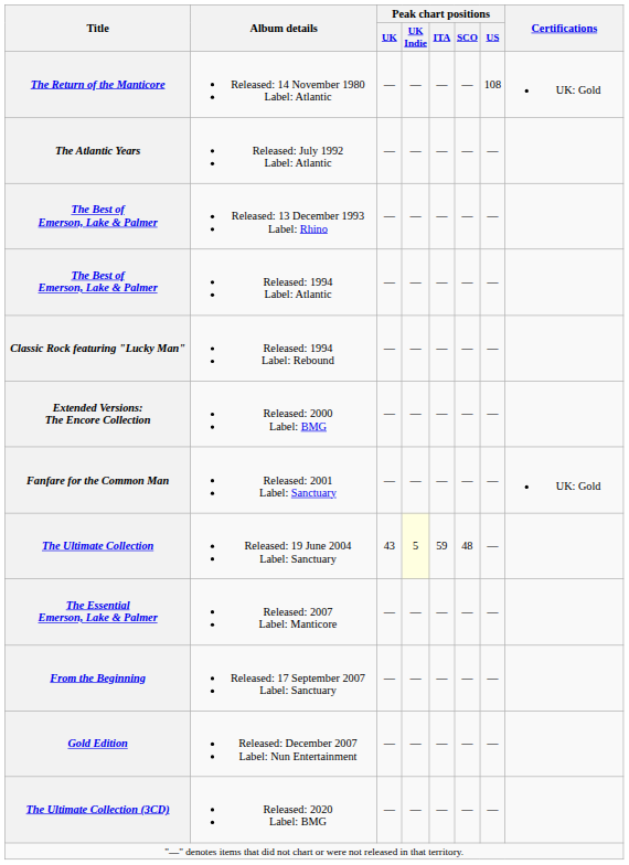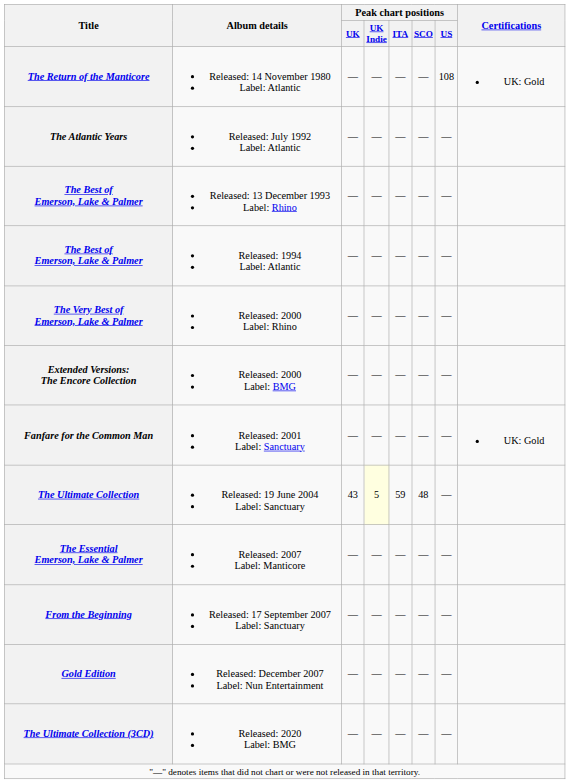- row: Classic Rock featuring "Lucky Man" | Released: 1994 Label: Rebound | — | — | — | — | —
+ row: The Very Best of Emerson, Lake & Palmer | Released: 2000 Label: Rhino | — | — | — | — | —
